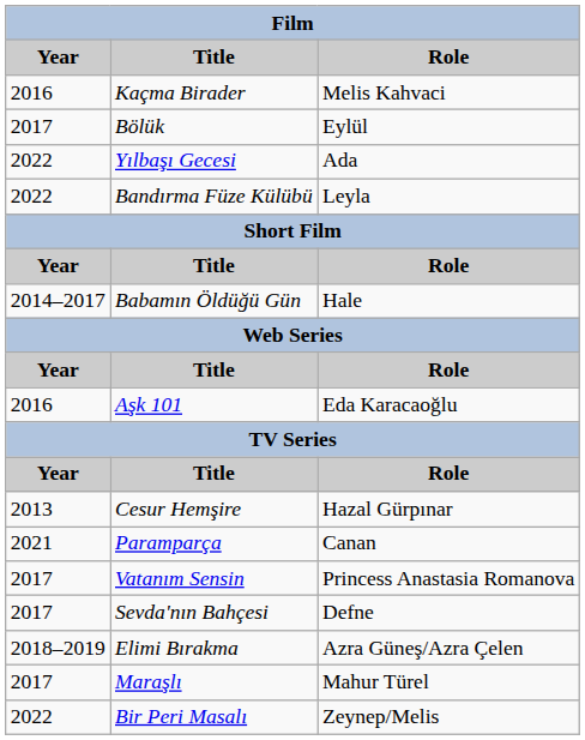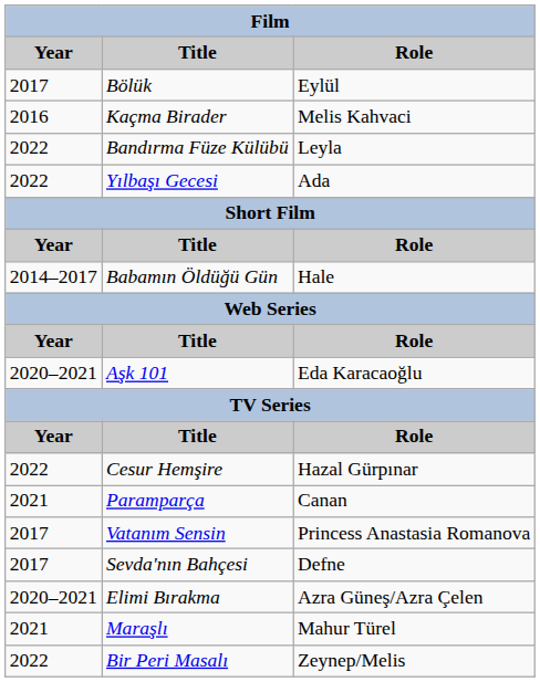rows swapped: Kaçma Birader <-> Bölük
rows swapped: Bandırma Füze Külübü <-> Yılbaşı Gecesi
Aşk 101 | Year: 2016 -> 2020–2021
Cesur Hemşire | Year: 2013 -> 2022
Elimi Bırakma | Year: 2018–2019 -> 2020–2021
Maraşlı | Year: 2017 -> 2021
